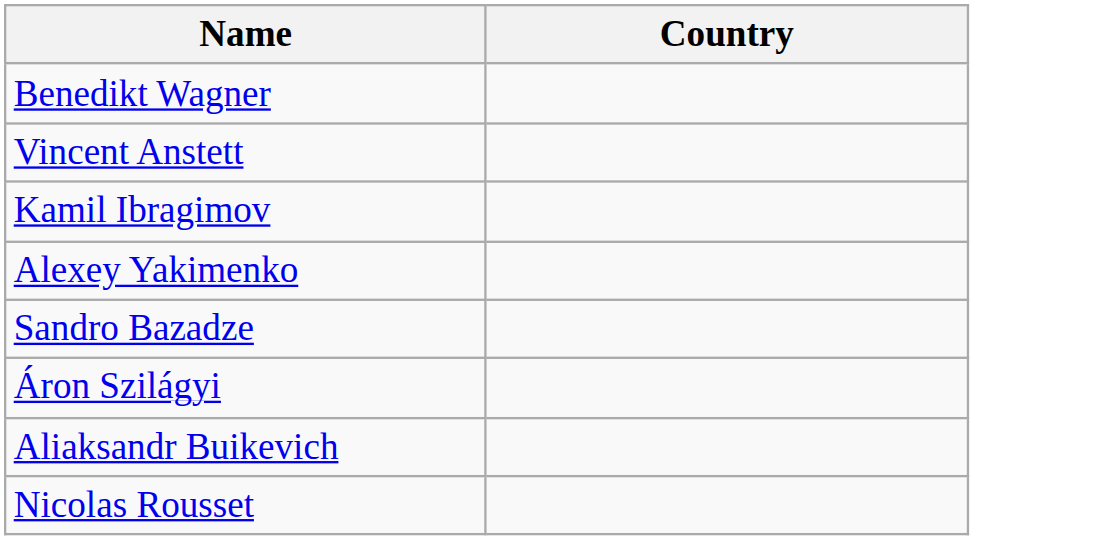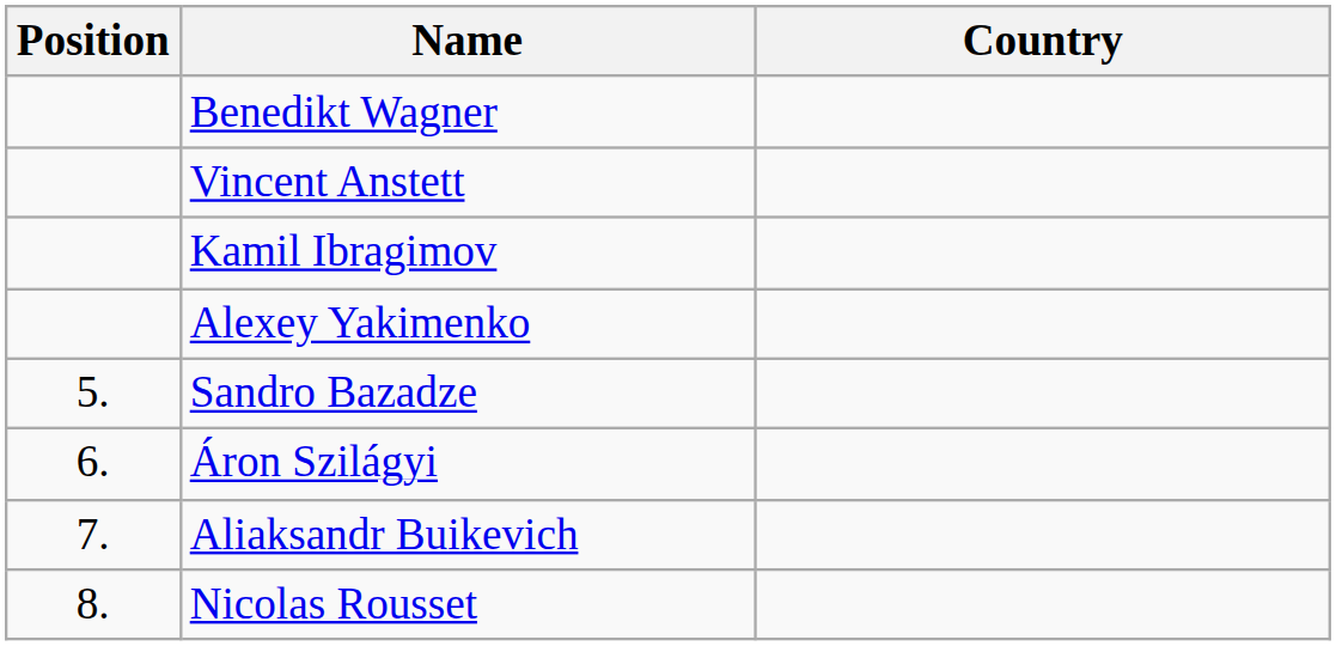+ column: Position | 5. | 6. | 7. | 8.
